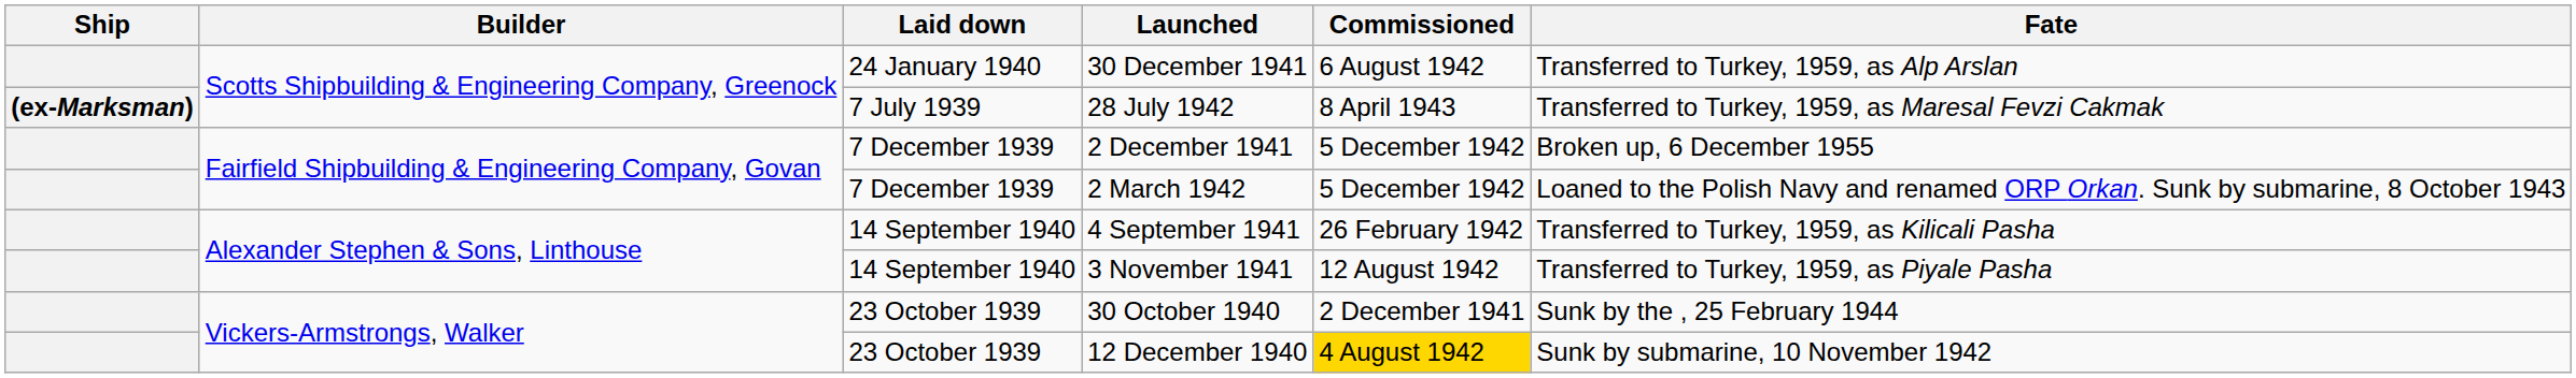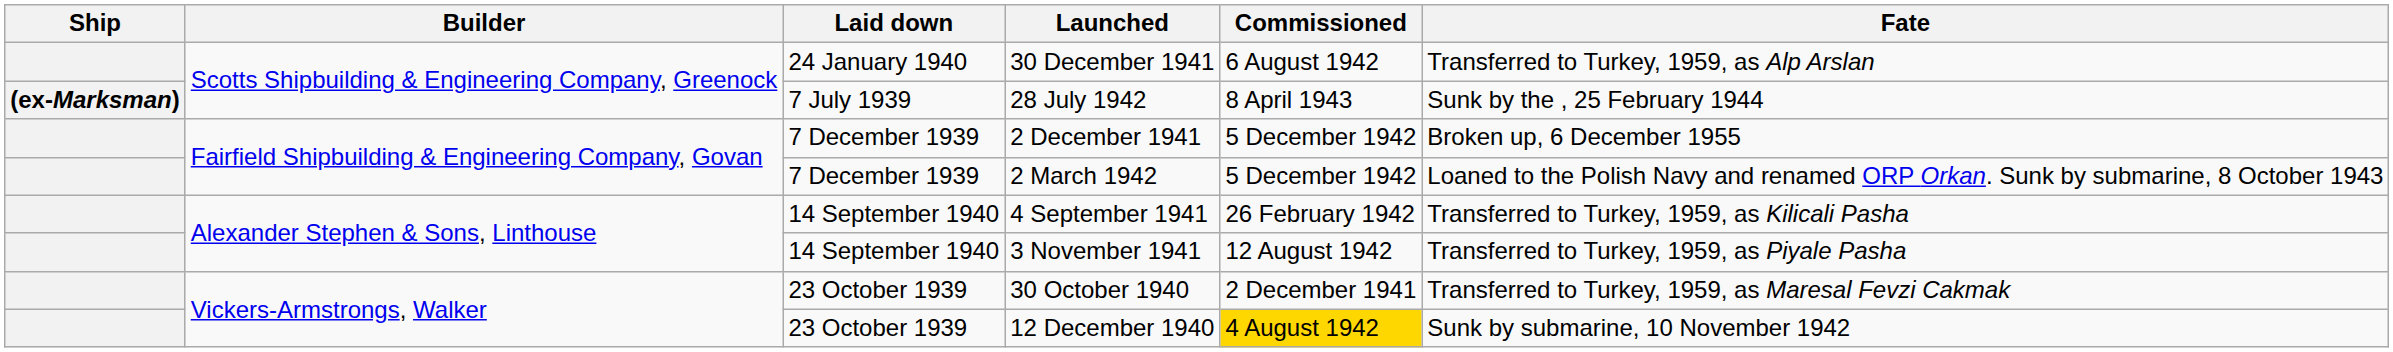28 July 1942 | Fate: Transferred to Turkey, 1959, as Maresal Fevzi Cakmak -> Sunk by the , 25 February 1944
30 October 1940 | Fate: Sunk by the , 25 February 1944 -> Transferred to Turkey, 1959, as Maresal Fevzi Cakmak
